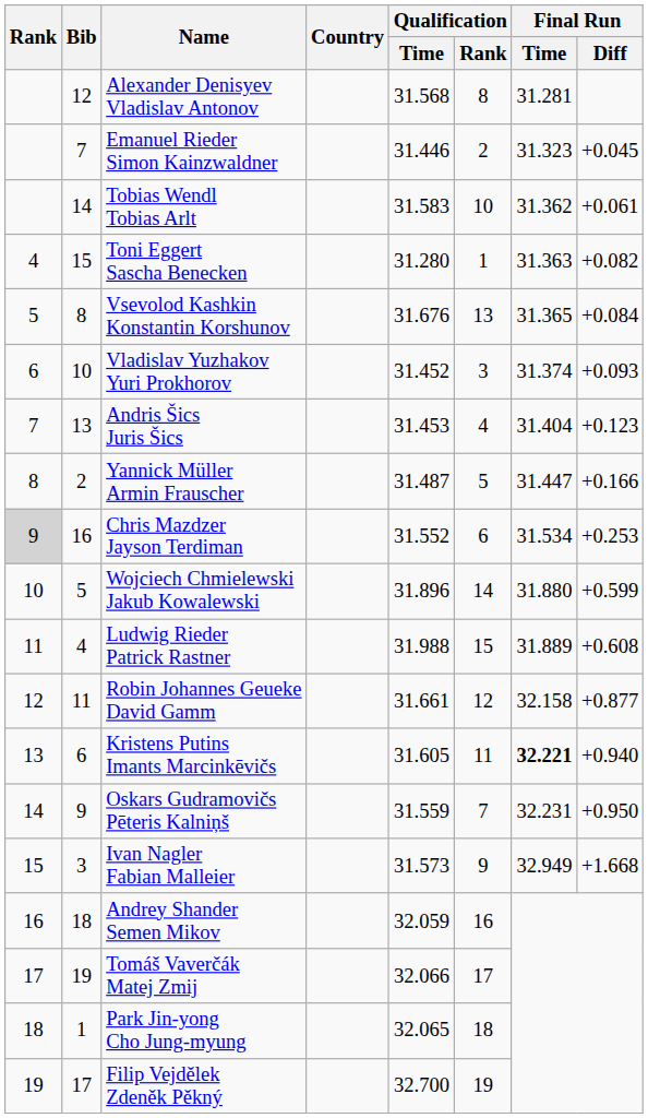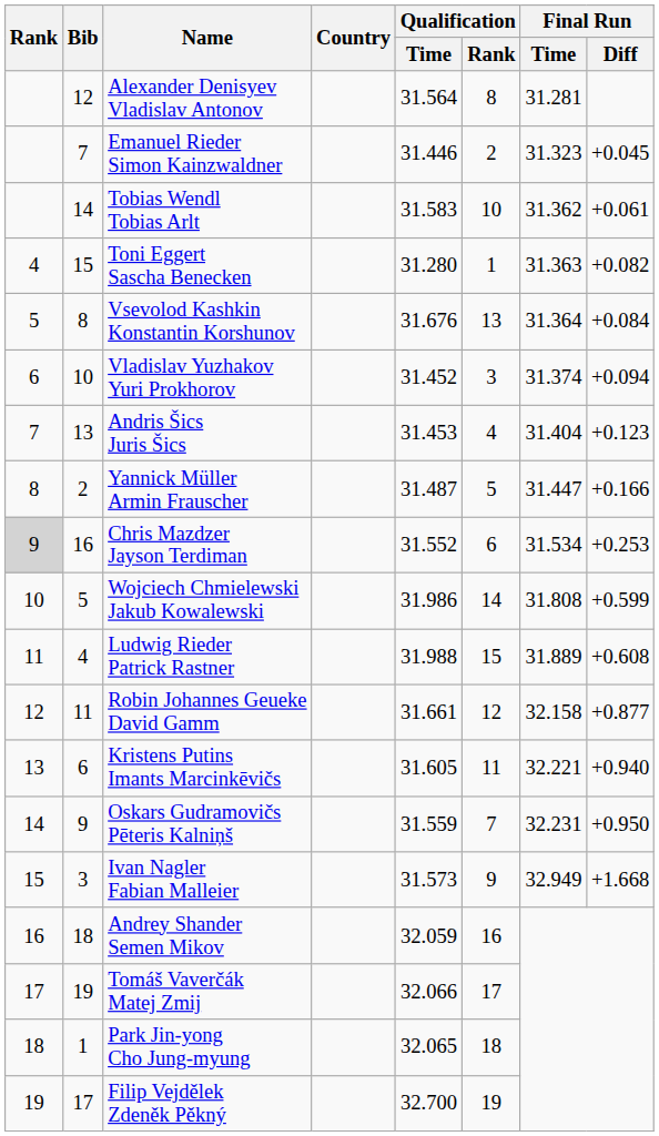Alexander Denisyev Vladislav Antonov | Qualification / Time: 31.568 -> 31.564
Vsevolod Kashkin Konstantin Korshunov | Final Run / Time: 31.365 -> 31.364
Vladislav Yuzhakov Yuri Prokhorov | Final Run / Diff: +0.093 -> +0.094
Wojciech Chmielewski Jakub Kowalewski | Qualification / Time: 31.896 -> 31.986
Wojciech Chmielewski Jakub Kowalewski | Final Run / Time: 31.880 -> 31.808
Kristens Putins Imants Marcinkēvičs | Final Run / Time: bold -> normal
